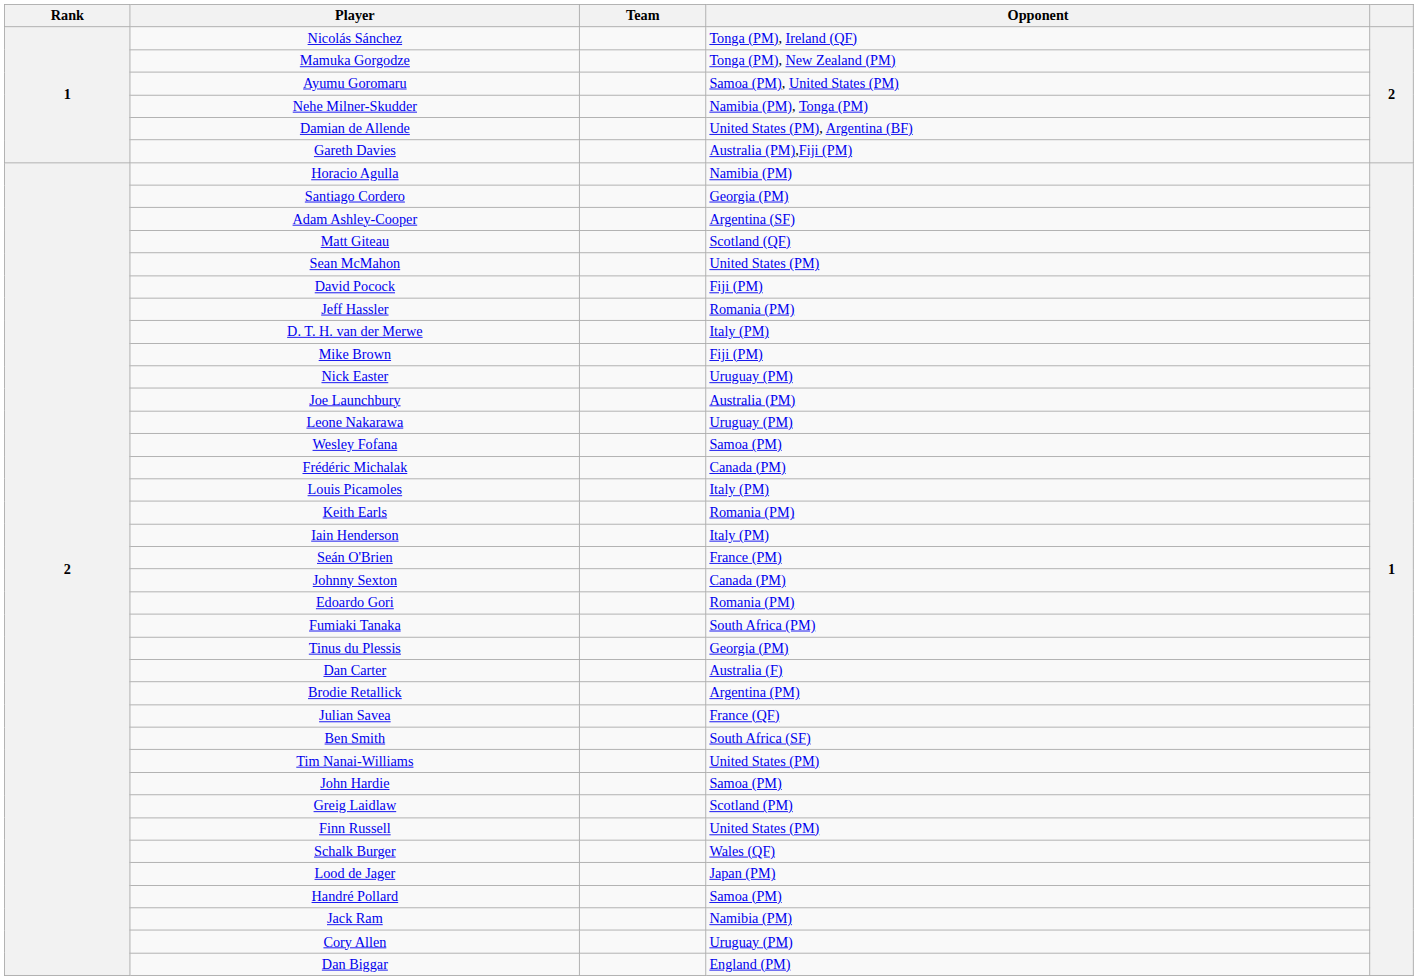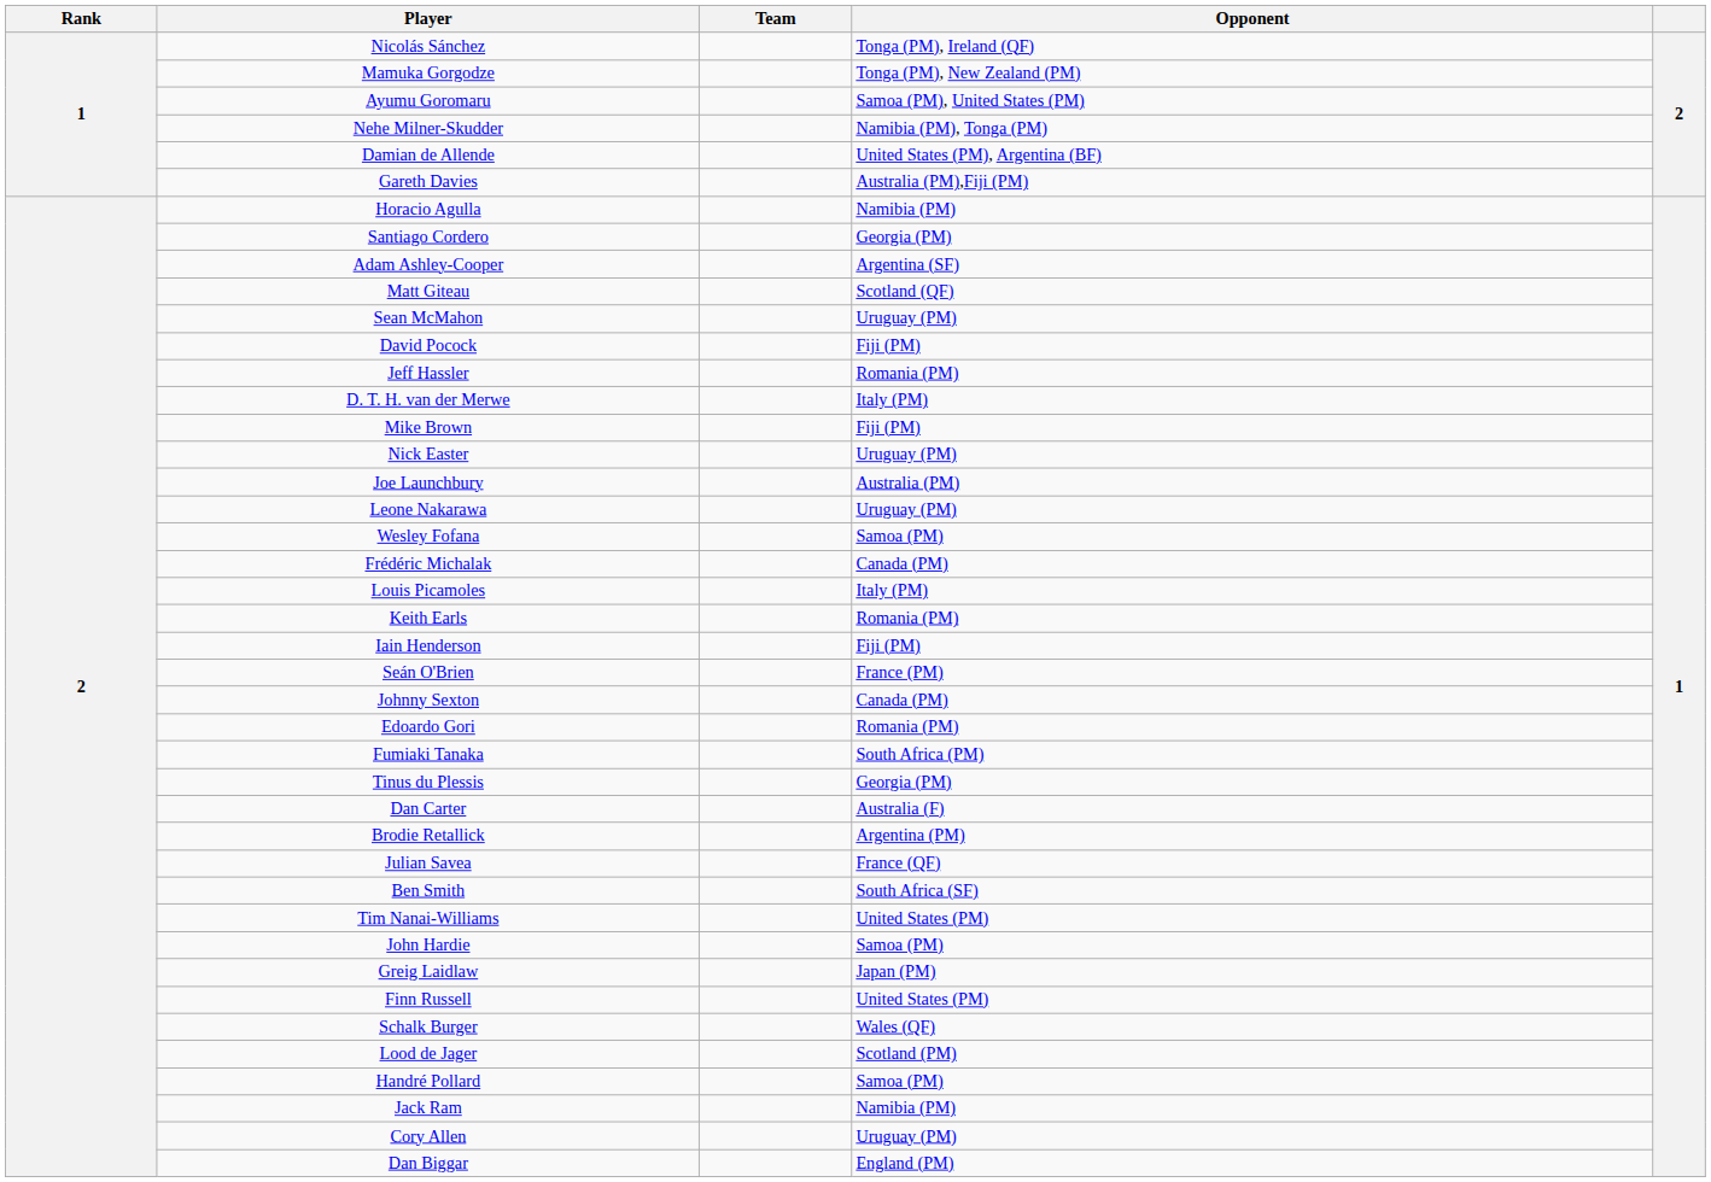Sean McMahon | Opponent: United States (PM) -> Uruguay (PM)
Iain Henderson | Opponent: Italy (PM) -> Fiji (PM)
Greig Laidlaw | Opponent: Scotland (PM) -> Japan (PM)
Lood de Jager | Opponent: Japan (PM) -> Scotland (PM)
